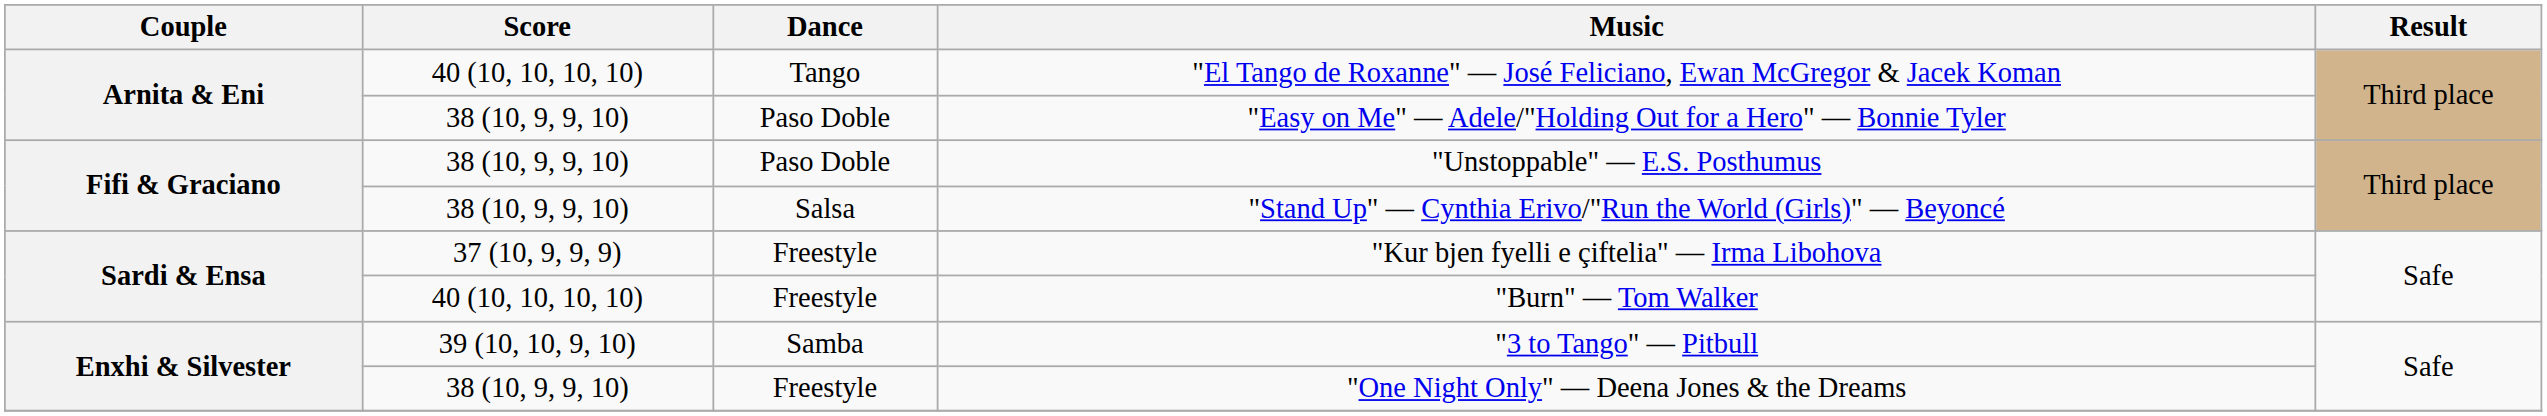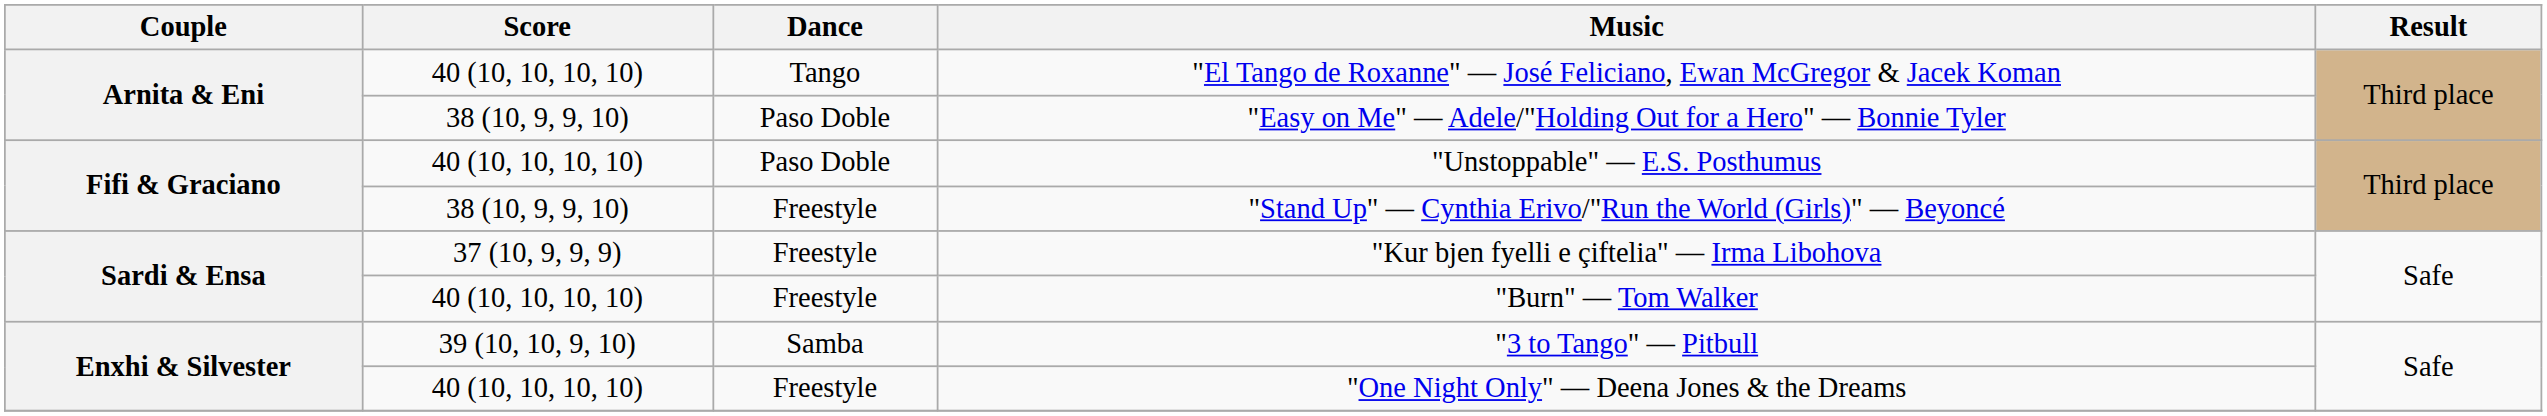"Unstoppable" — E.S. Posthumus | Score: 38 (10, 9, 9, 10) -> 40 (10, 10, 10, 10)
"Stand Up" — Cynthia Erivo/"Run the World (Girls)" — Beyoncé | Dance: Salsa -> Freestyle
"One Night Only" — Deena Jones & the Dreams | Score: 38 (10, 9, 9, 10) -> 40 (10, 10, 10, 10)
